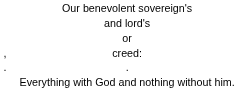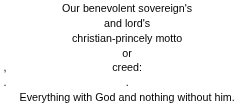+ row: christian-princely motto
